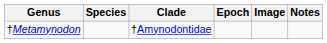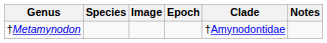columns swapped: Clade <-> Image
